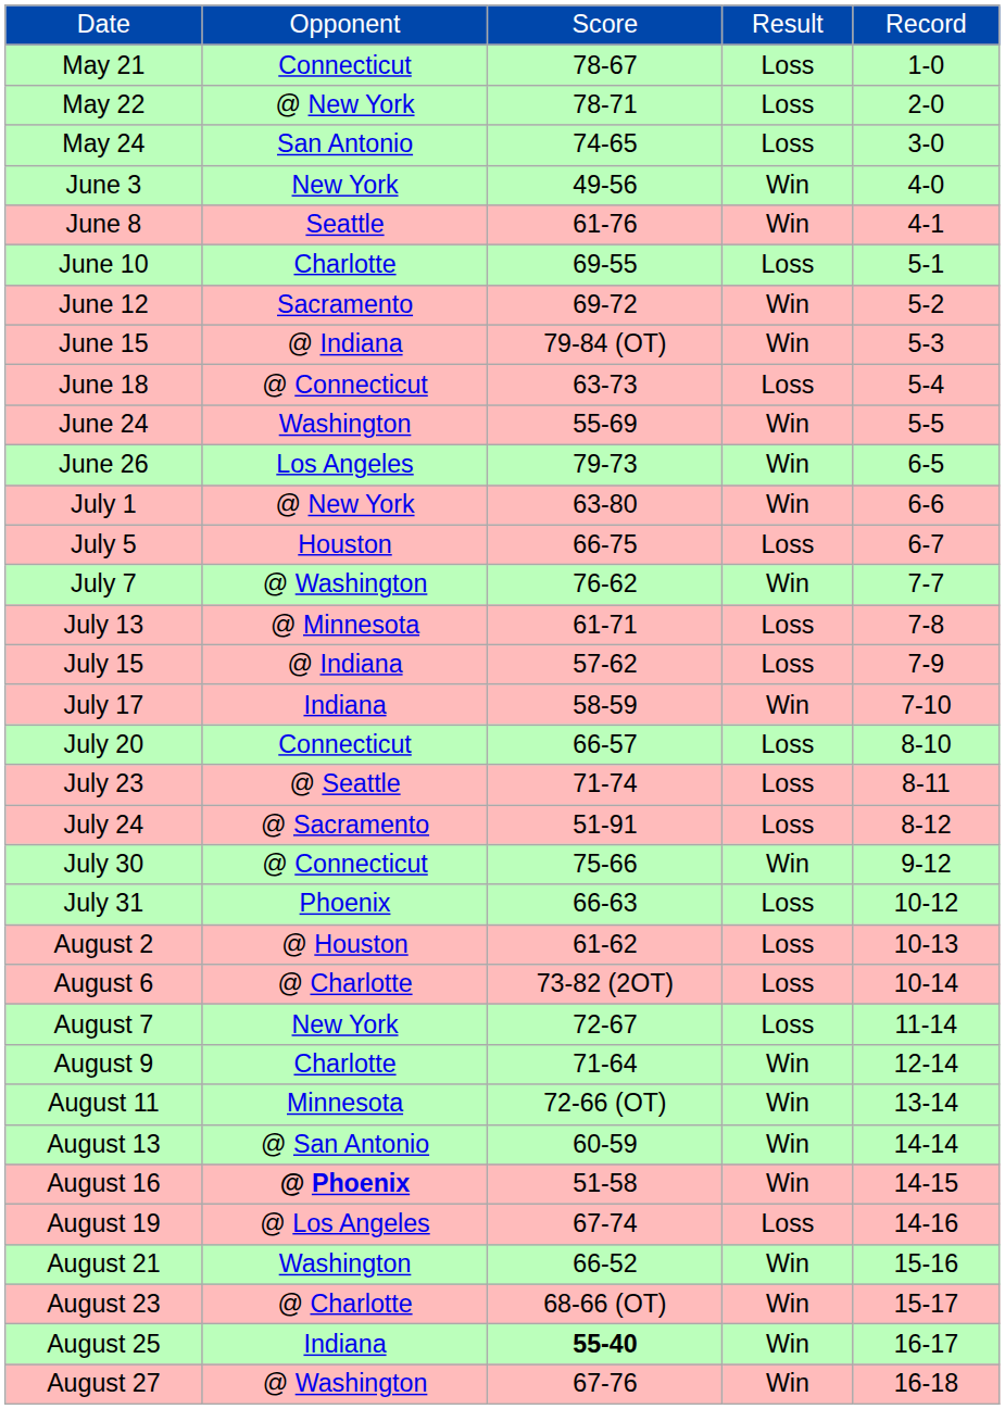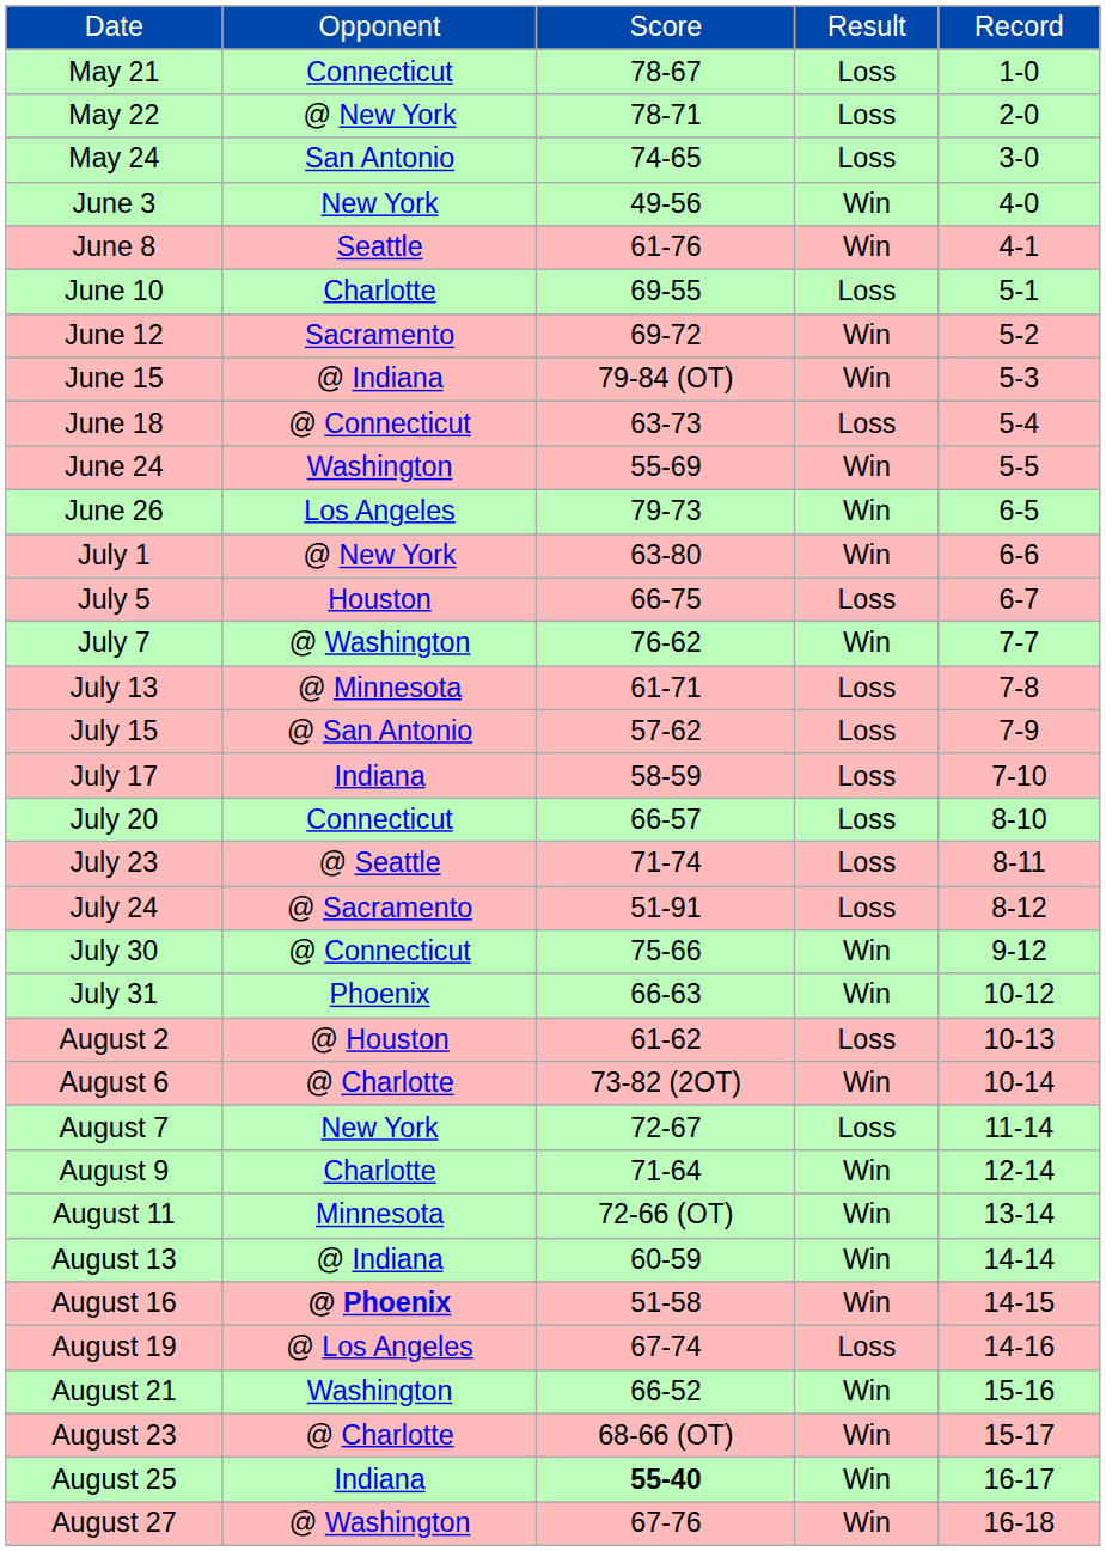July 15 | column 2: @ Indiana -> @ San Antonio
July 17 | column 4: Win -> Loss
July 31 | column 4: Loss -> Win
August 6 | column 4: Loss -> Win
August 13 | column 2: @ San Antonio -> @ Indiana
